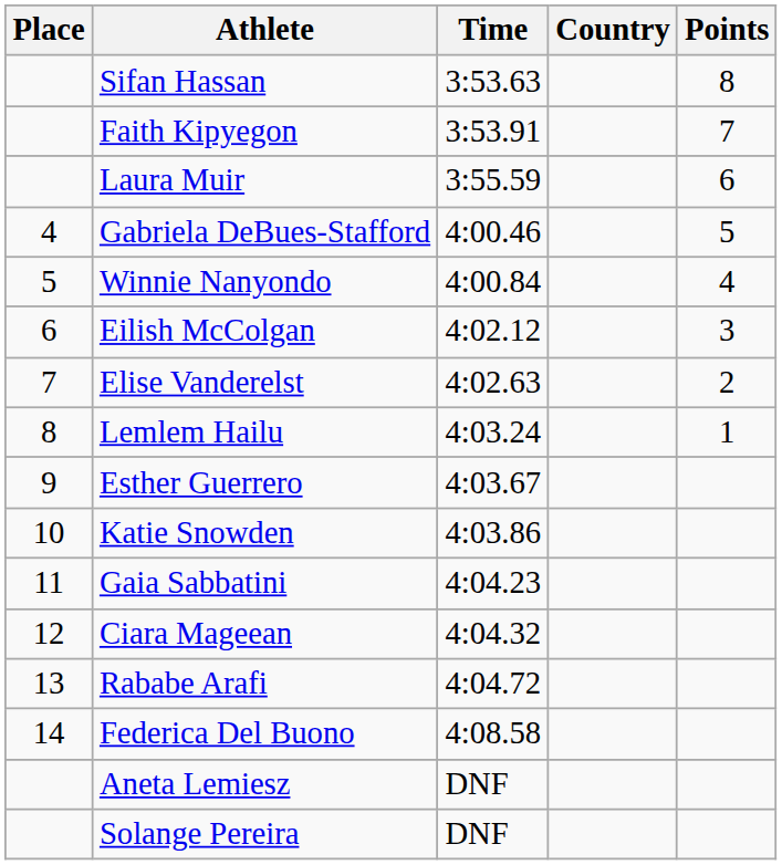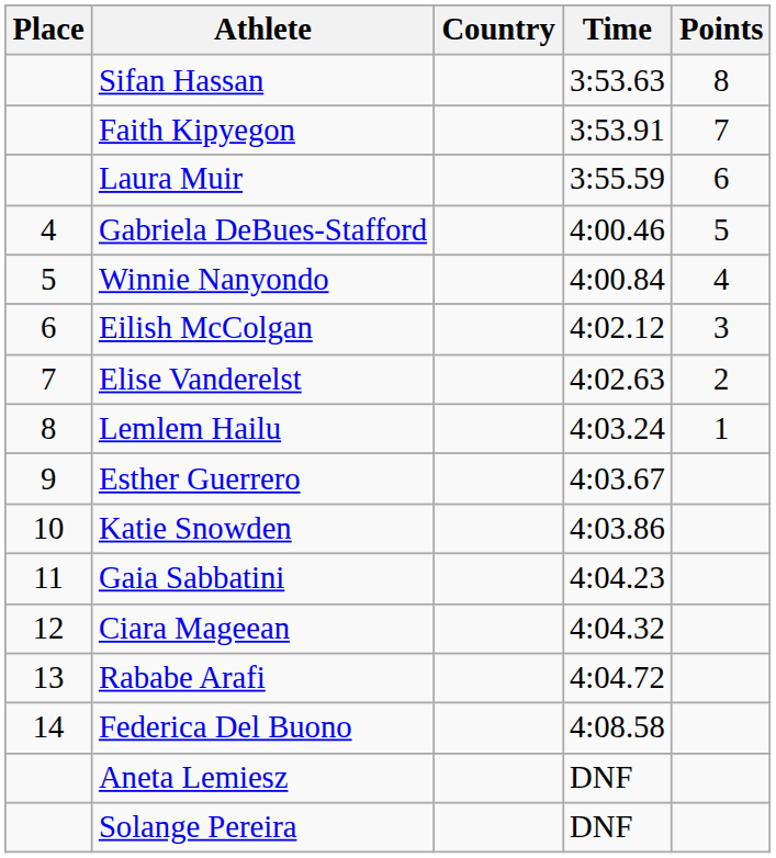columns swapped: Country <-> Time
